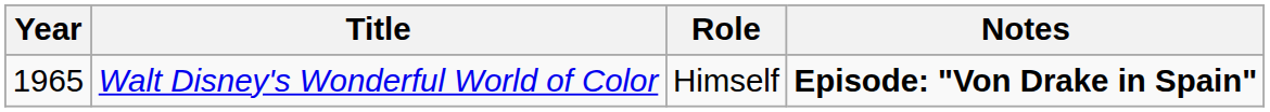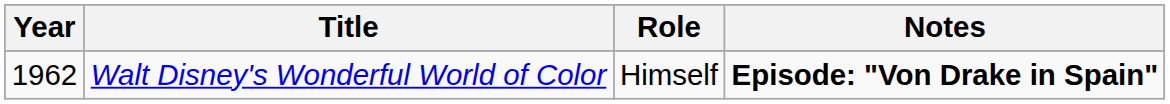Walt Disney's Wonderful World of Color | Year: 1965 -> 1962
